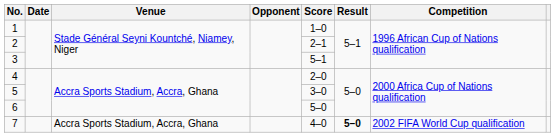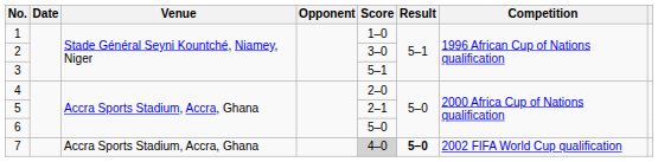2 | Score: 2–1 -> 3–0
5 | Score: 3–0 -> 2–1
7 | Score: no background -> lightgrey background
